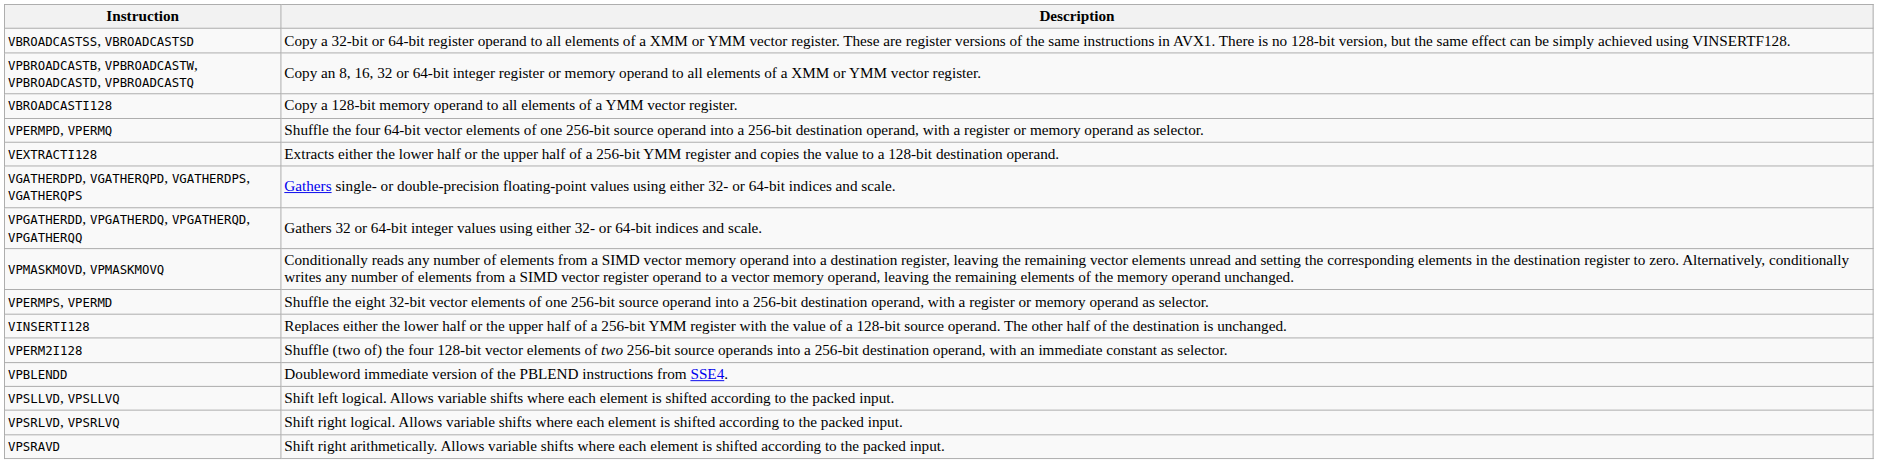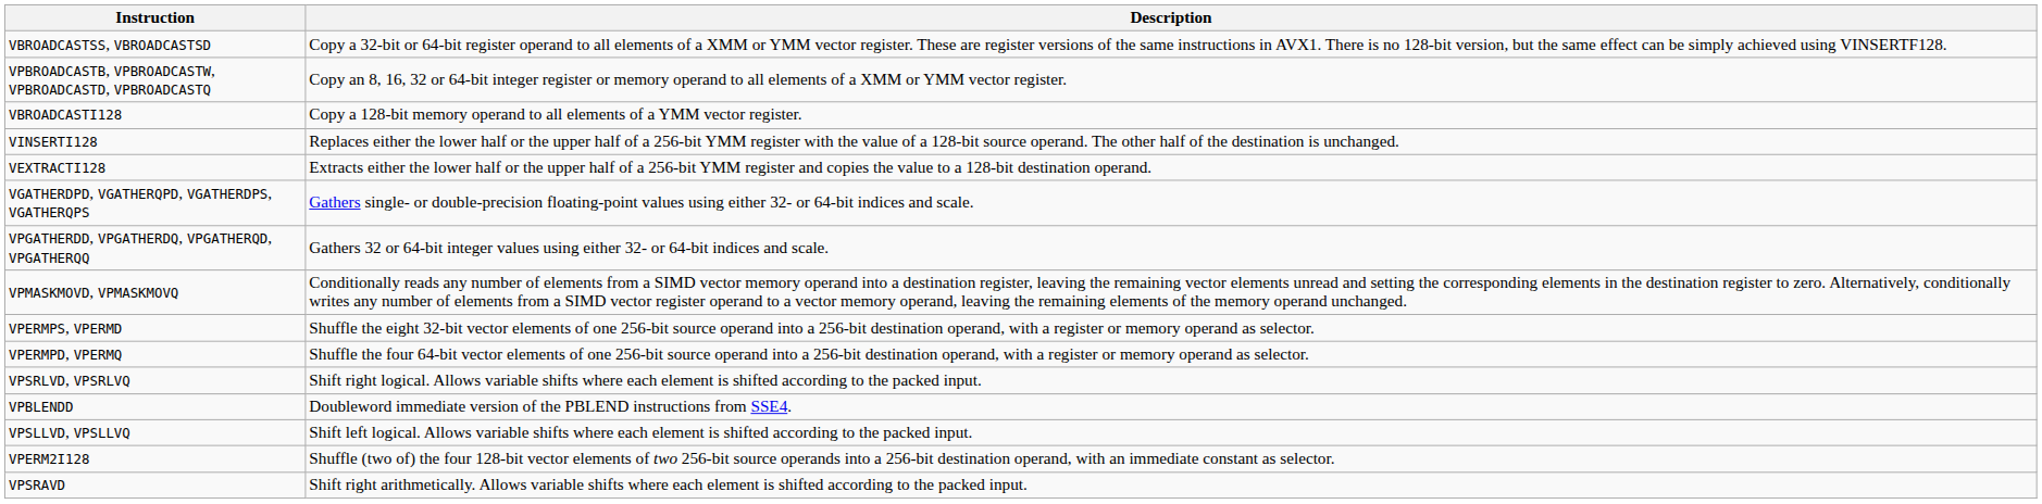rows swapped: VINSERTI128 <-> VPERMPD, VPERMQ
rows swapped: VPERM2I128 <-> VPSRLVD, VPSRLVQ
